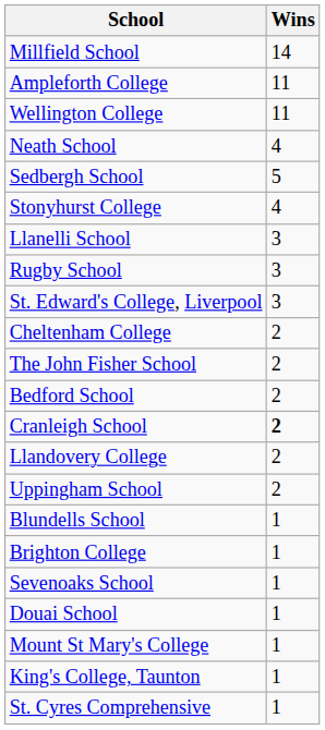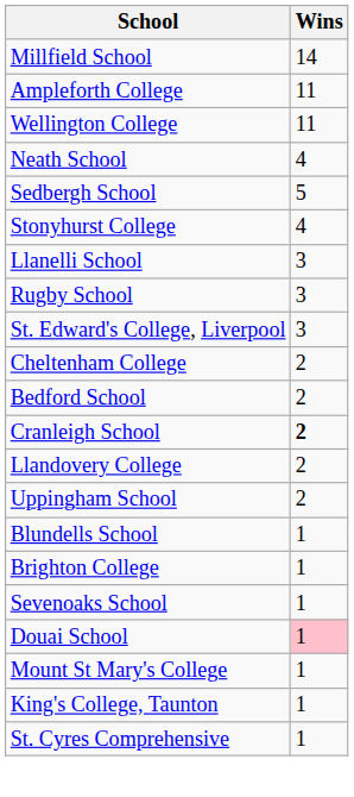- row: The John Fisher School | 2
Douai School | Wins: no background -> pink background
